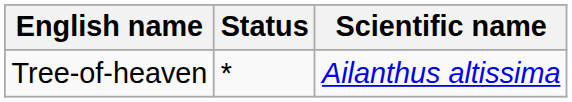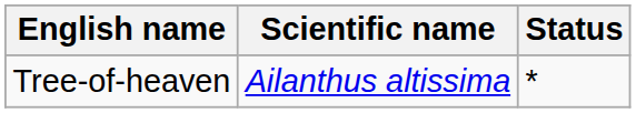columns swapped: Scientific name <-> Status
